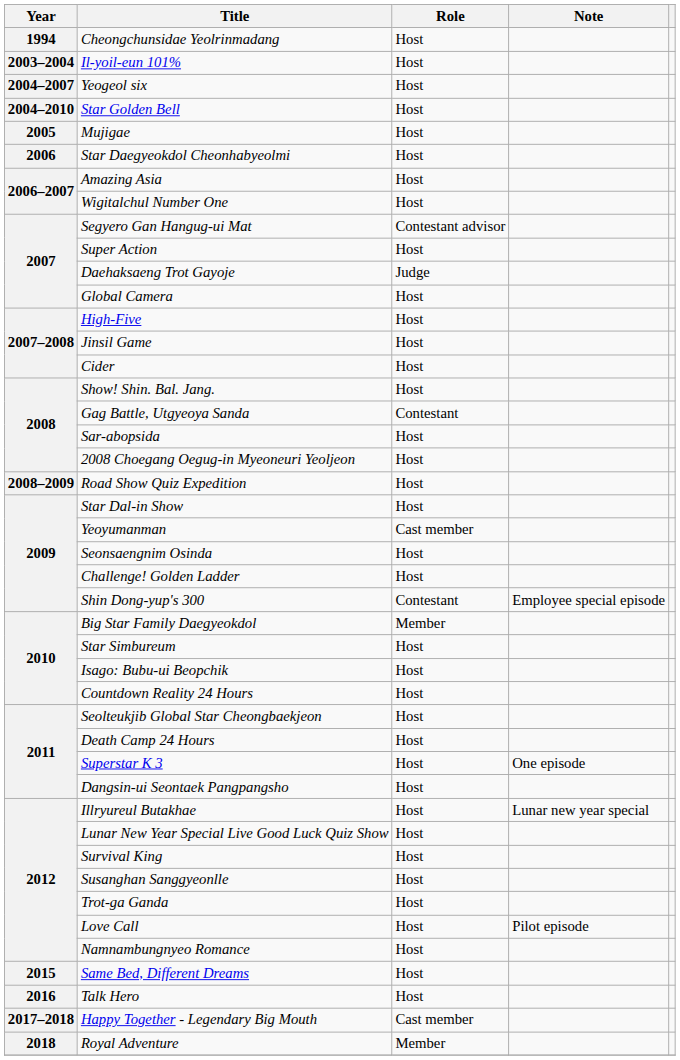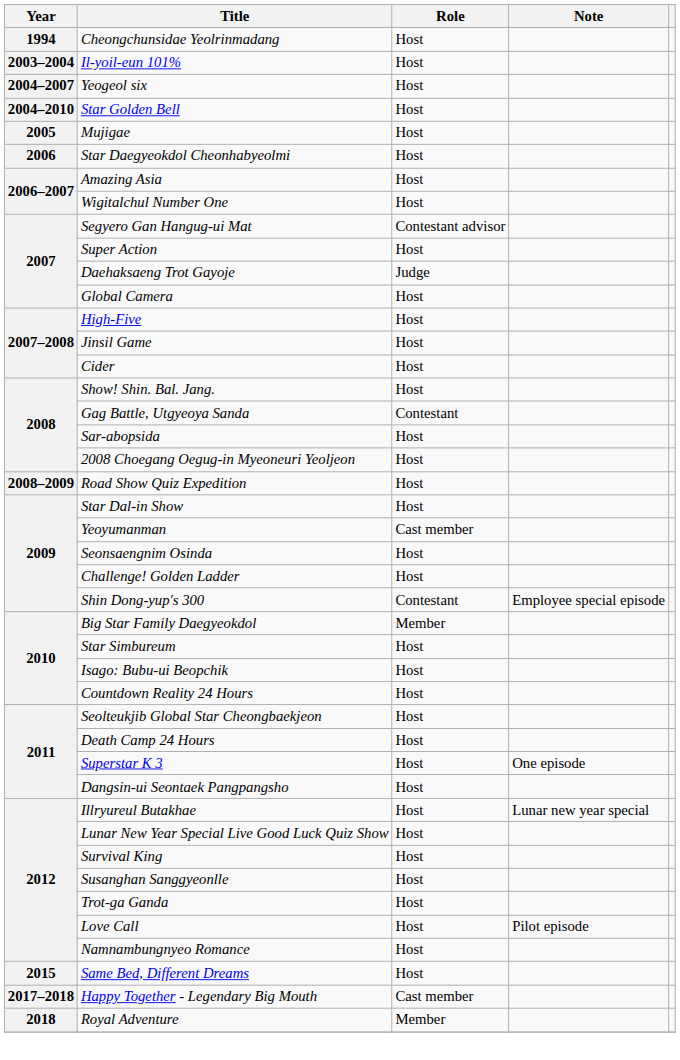- row: 2016 | Talk Hero | Host
